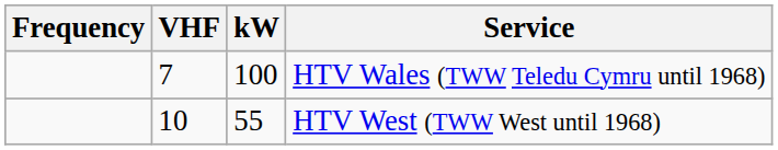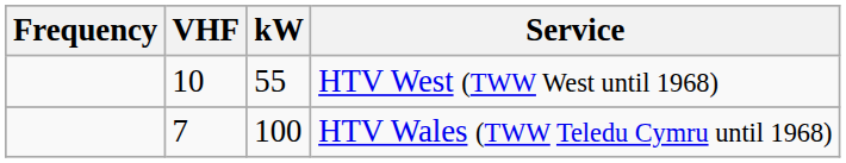rows swapped: HTV Wales (TWW Teledu Cymru until 1968) <-> HTV West (TWW West until 1968)
